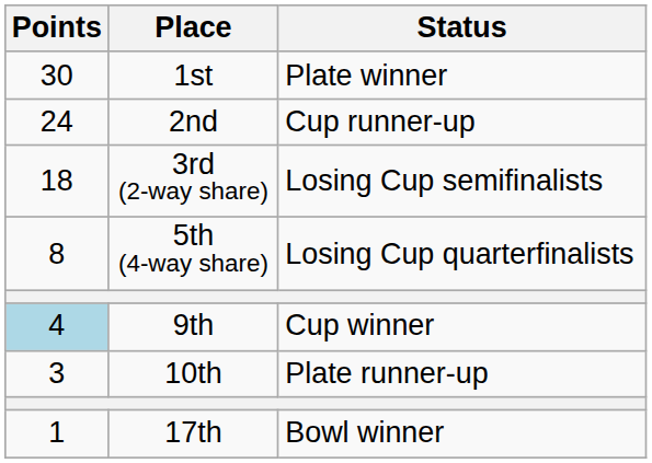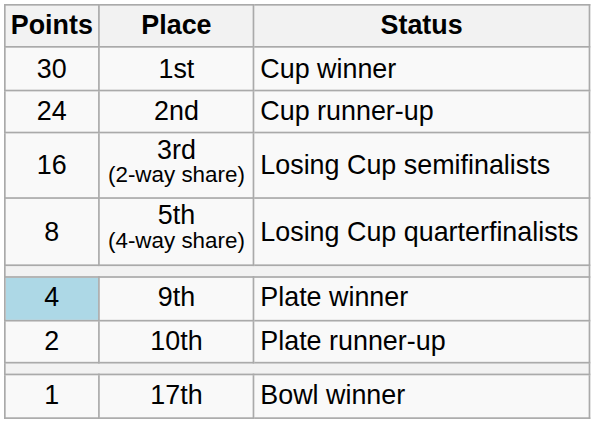1st | Status: Plate winner -> Cup winner
3rd (2-way share) | Points: 18 -> 16
9th | Status: Cup winner -> Plate winner
10th | Points: 3 -> 2
